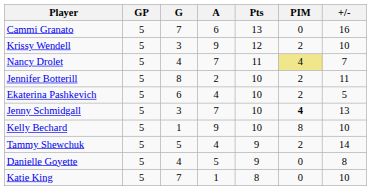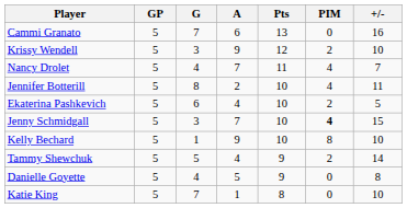Nancy Drolet | PIM: khaki background -> no background
Jennifer Botterill | PIM: 2 -> 4
Jenny Schmidgall | +/-: 13 -> 15
